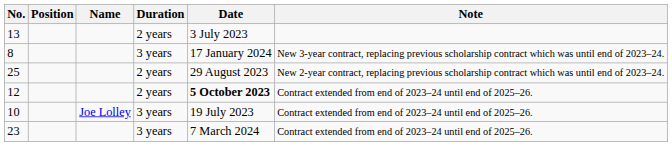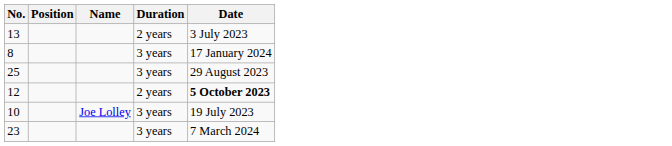- column: Note | New 3-year contract, replacing previous scholarship contract which was until end of 2023–24. | New 2-year contract, replacing previous scholarship contract which was until end of 2023–24. | Contract extended from end of 2023–24 until end of 2025–26. | Contract extended from end of 2023–24 until end of 2025–26. | Contract extended from end of 2023–24 until end of 2025–26.
25 | Duration: 2 years -> 3 years
